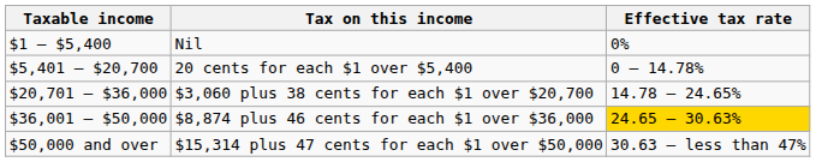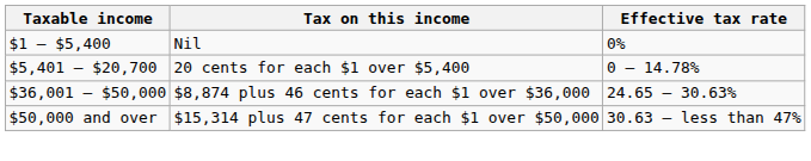- row: $20,701 – $36,000 | $3,060 plus 38 cents for each $1 over $20,700 | 14.78 – 24.65%
$8,874 plus 46 cents for each $1 over $36,000 | Effective tax rate: gold background -> no background
